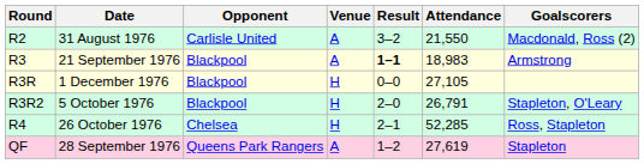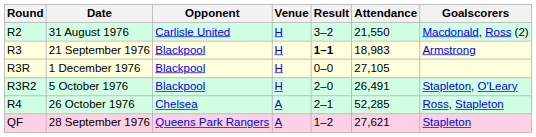R2 | Venue: A -> H
R3 | Venue: A -> H
R3R2 | Attendance: 26,791 -> 26,491
R4 | Venue: H -> A
QF | Attendance: 27,619 -> 27,621
